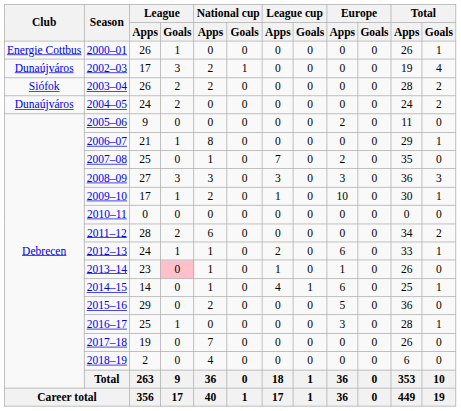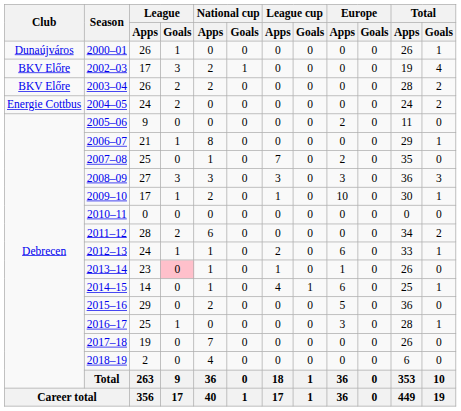2000–01 | Club: Energie Cottbus -> Dunaújváros
2002–03 | Club: Dunaújváros -> BKV Előre
2003–04 | Club: Siófok -> BKV Előre
2004–05 | Club: Dunaújváros -> Energie Cottbus
